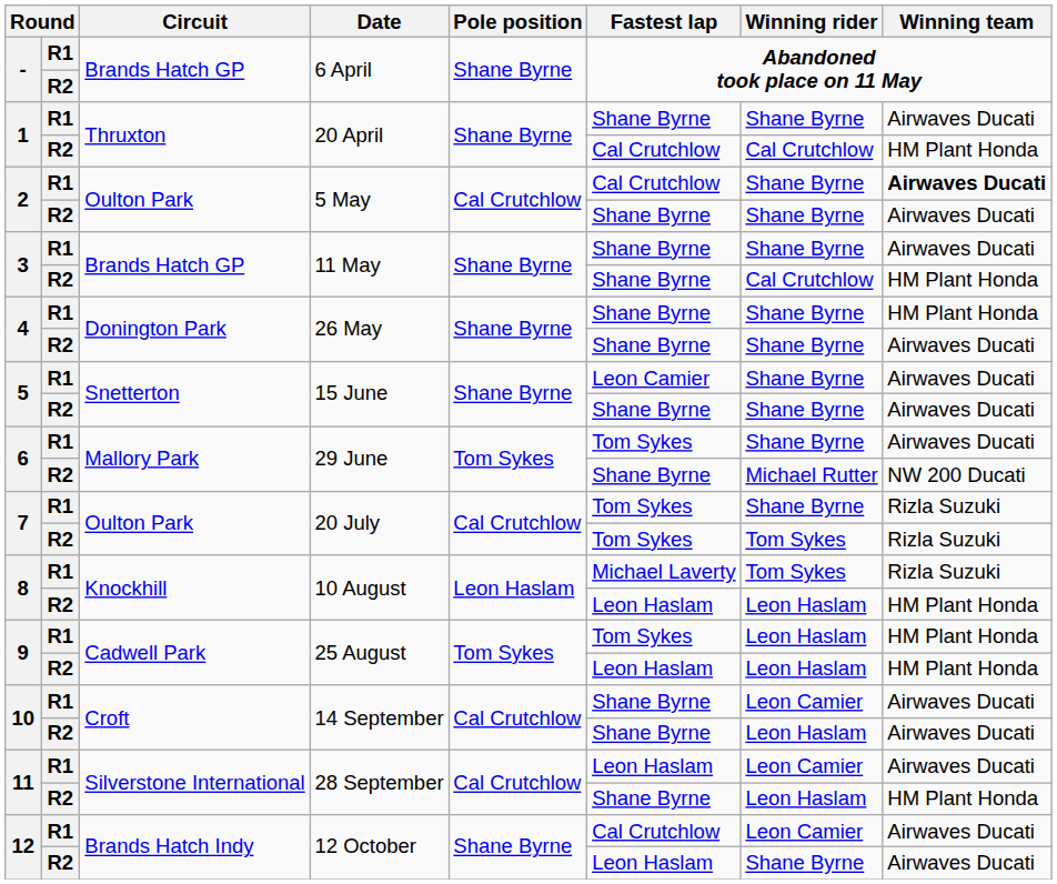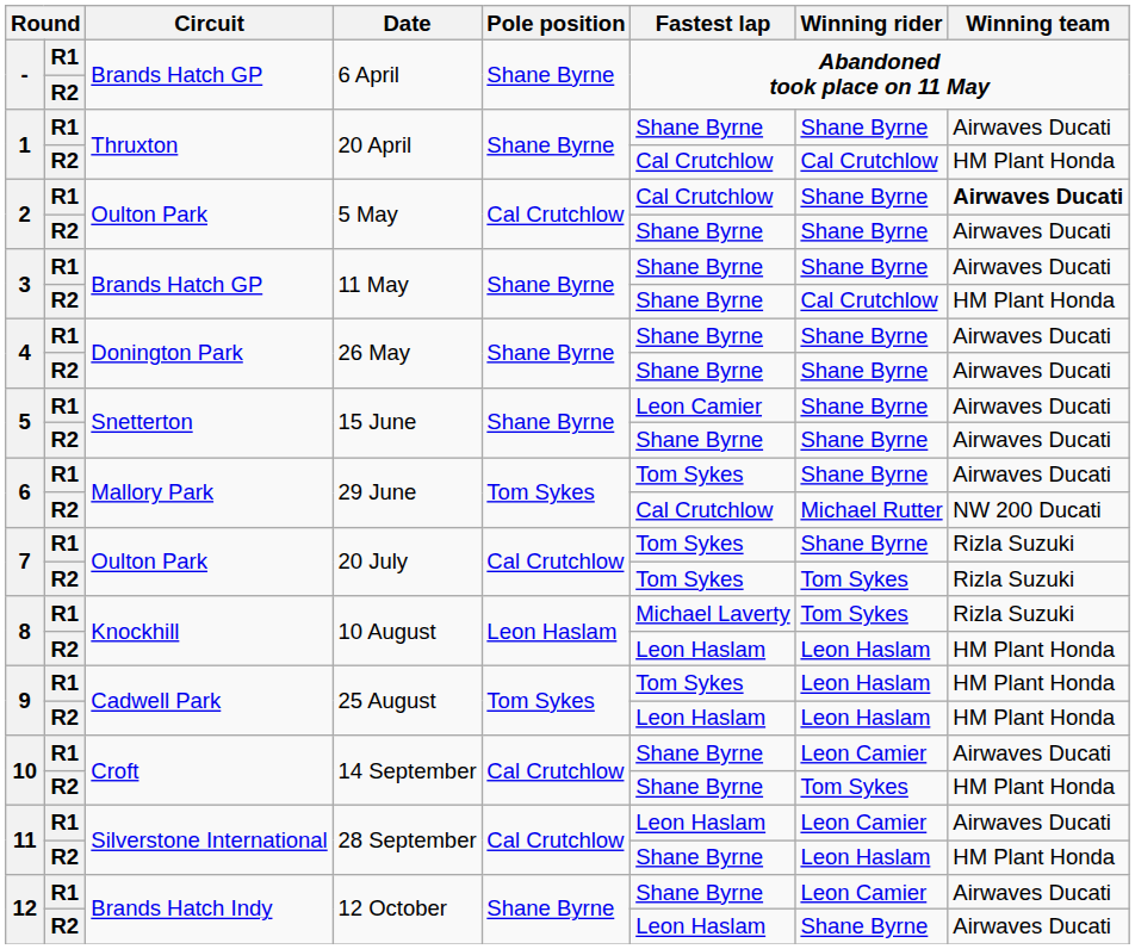4 / R1 | Winning team: HM Plant Honda -> Airwaves Ducati
6 / R2 | Fastest lap: Shane Byrne -> Cal Crutchlow
10 / R2 | Winning rider: Leon Haslam -> Tom Sykes
10 / R2 | Winning team: Airwaves Ducati -> HM Plant Honda
12 / R1 | Fastest lap: Cal Crutchlow -> Shane Byrne
